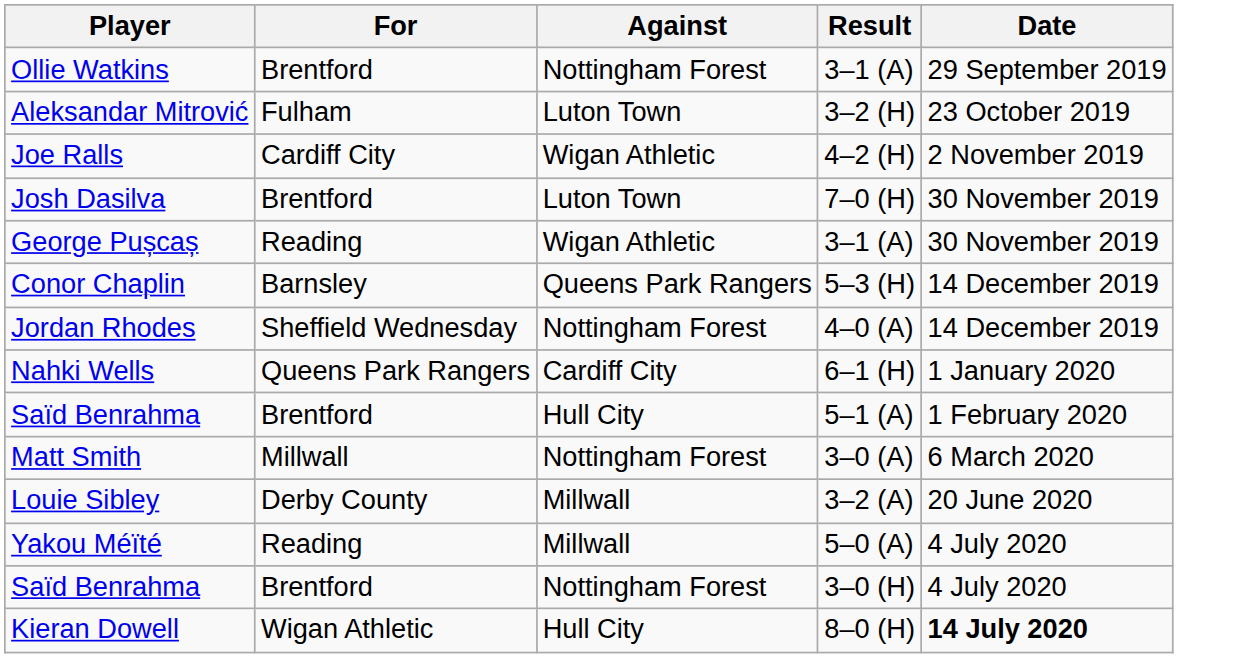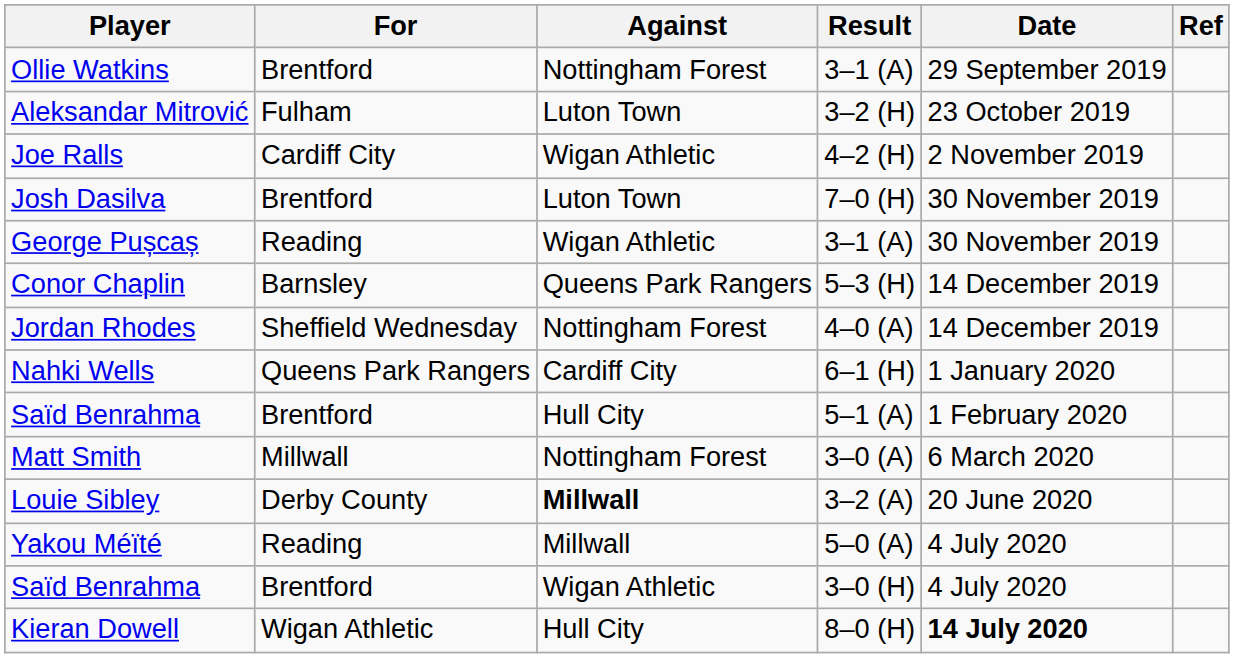+ column: Ref
Louie Sibley | Against: normal -> bold
Saïd Benrahma / 3–0 (H) | Against: Nottingham Forest -> Wigan Athletic
